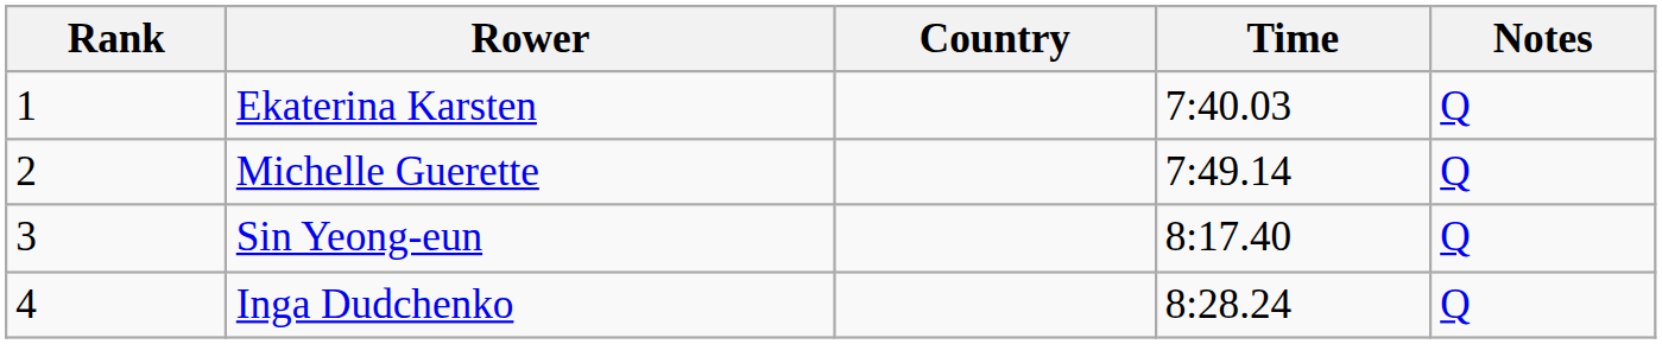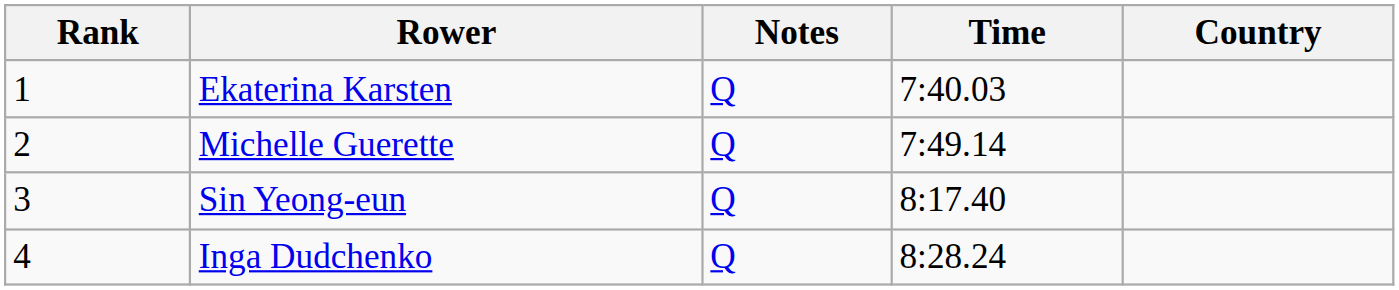columns swapped: Country <-> Notes
